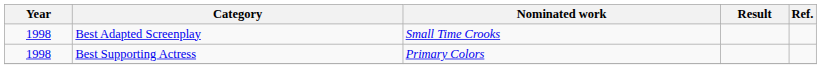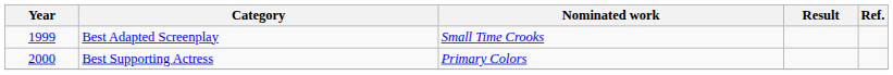Best Adapted Screenplay | Year: 1998 -> 1999
Best Supporting Actress | Year: 1998 -> 2000
